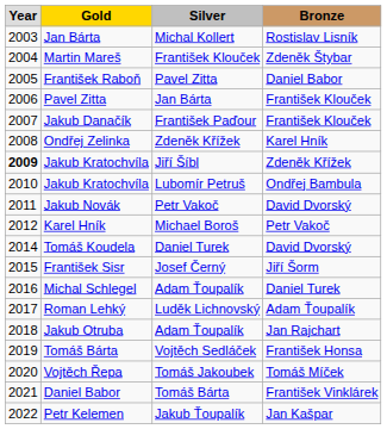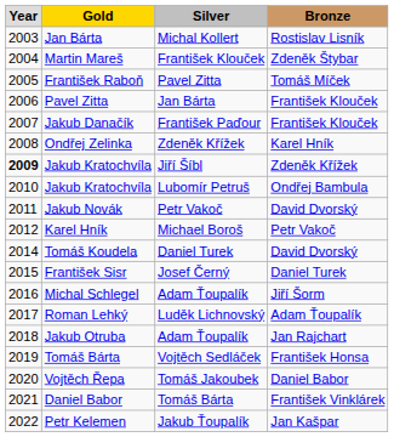František Raboň | Bronze: Daniel Babor -> Tomáš Míček
František Sisr | Bronze: Jiří Šorm -> Daniel Turek
Michal Schlegel | Bronze: Daniel Turek -> Jiří Šorm
Vojtěch Řepa | Bronze: Tomáš Míček -> Daniel Babor
